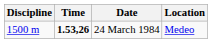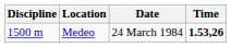columns swapped: Time <-> Location
